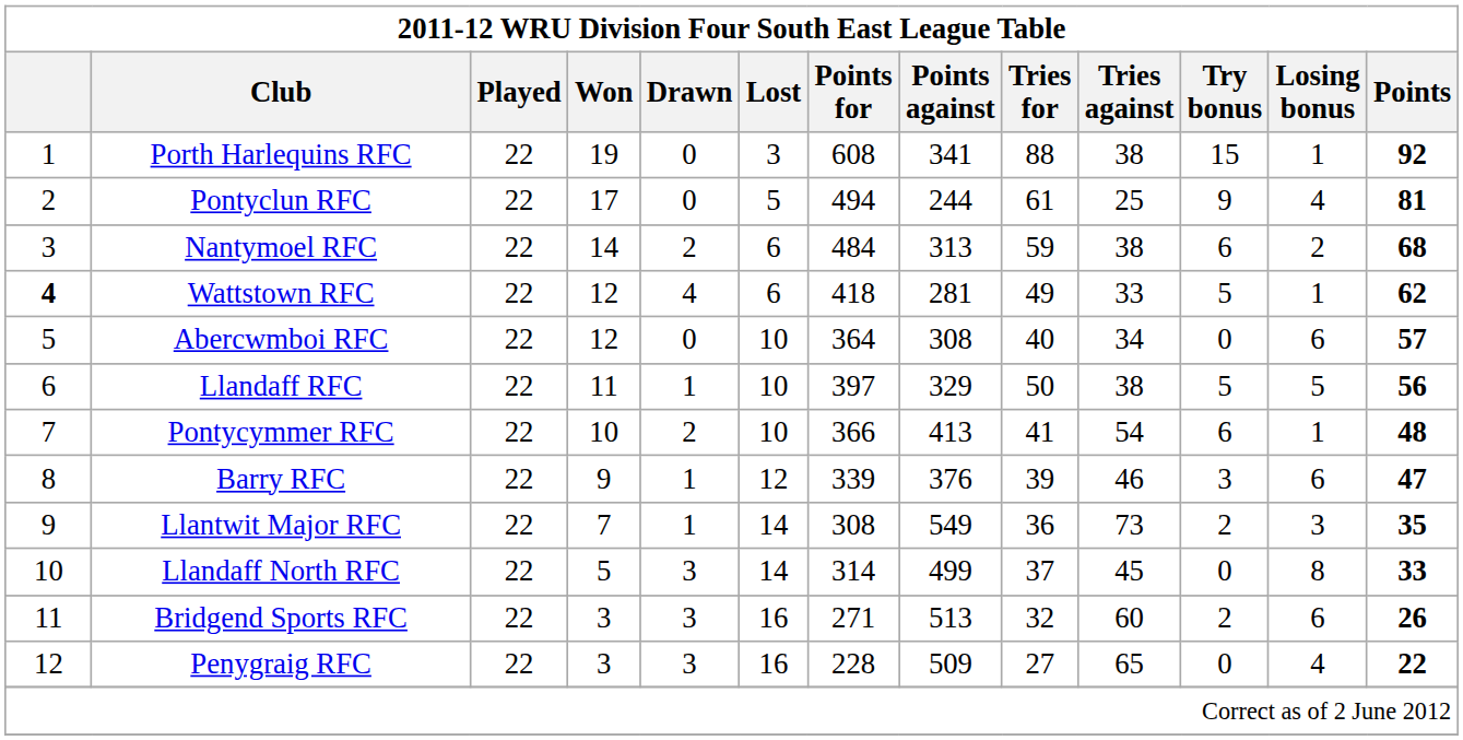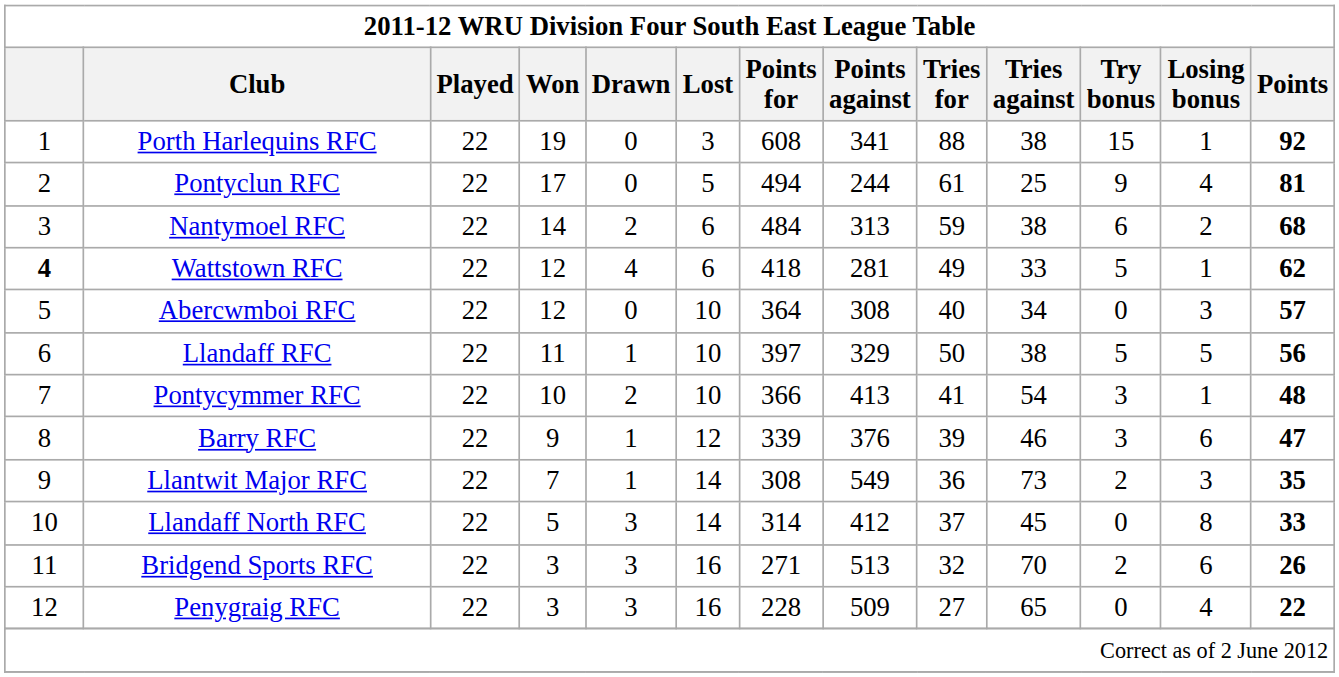Abercwmboi RFC | Losing bonus: 6 -> 3
Pontycymmer RFC | Try bonus: 6 -> 3
Llandaff North RFC | Points against: 499 -> 412
Bridgend Sports RFC | Tries against: 60 -> 70
